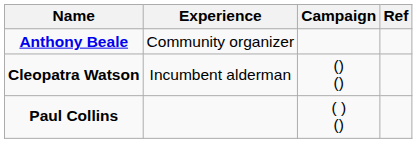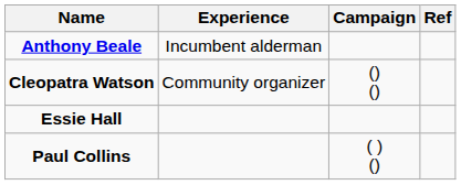Anthony Beale | Experience: Community organizer -> Incumbent alderman
Cleopatra Watson | Experience: Incumbent alderman -> Community organizer
+ row: Essie Hall
